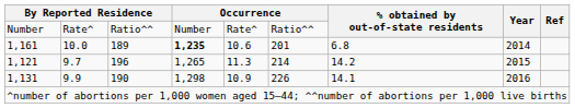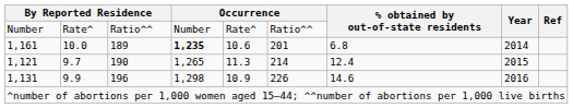1,121 | column 3: 196 -> 190
1,121 | % obtained by out-of-state residents: 14.2 -> 12.4
1,131 | column 3: 190 -> 196
1,131 | % obtained by out-of-state residents: 14.1 -> 14.6
